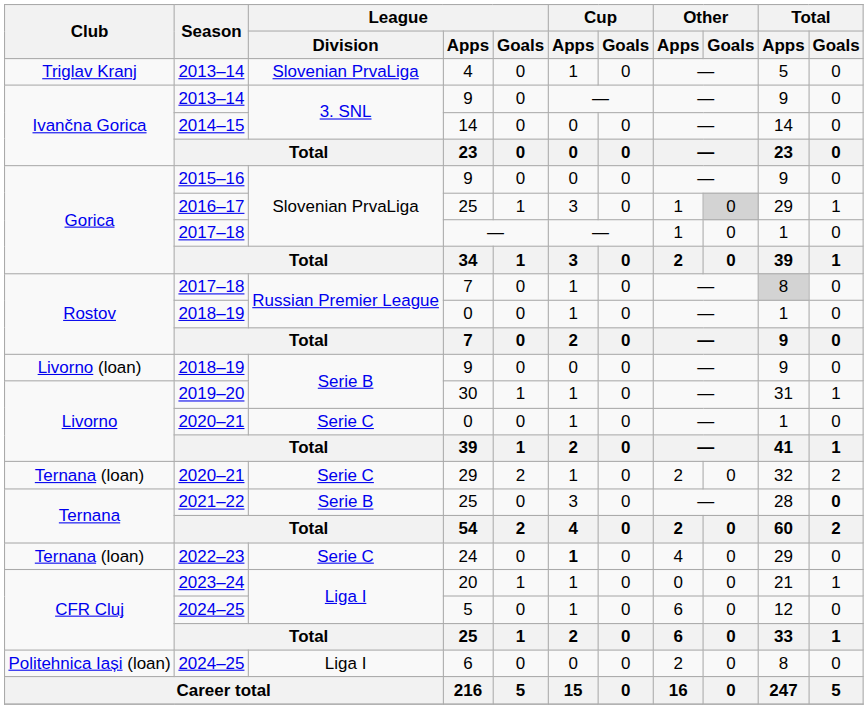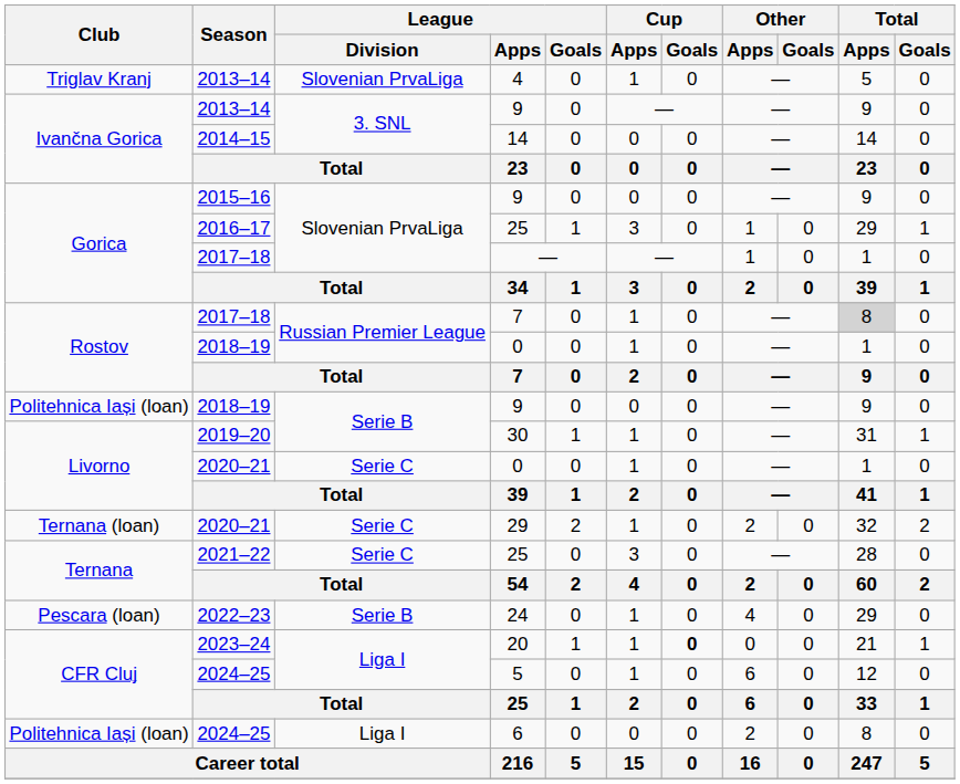2016–17 / 25 | Other / Goals: lightgrey background -> no background
2018–19 / 9 | Club: Livorno (loan) -> Politehnica Iași (loan)
2021–22 / 25 | League / Division: Serie B -> Serie C
2021–22 / 25 | Total / Goals: bold -> normal
24 | Club: Ternana (loan) -> Pescara (loan)
24 | League / Division: Serie C -> Serie B
24 | Cup / Apps: bold -> normal
20 | Cup / Goals: normal -> bold
